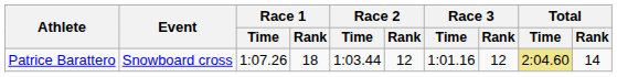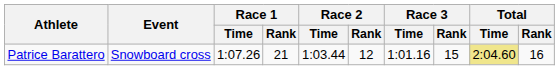Patrice Barattero | Race 1 / Rank: 18 -> 21
Patrice Barattero | Race 3 / Rank: 12 -> 15
Patrice Barattero | Total / Rank: 14 -> 16
